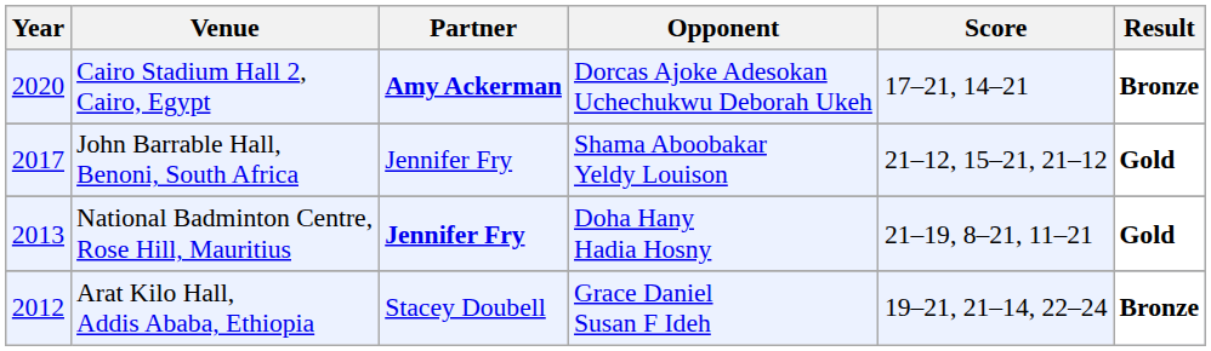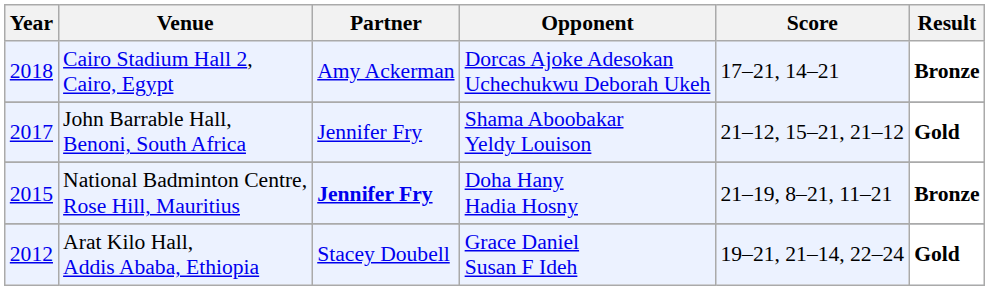Cairo Stadium Hall 2, Cairo, Egypt | Year: 2020 -> 2018
Cairo Stadium Hall 2, Cairo, Egypt | Partner: bold -> normal
National Badminton Centre, Rose Hill, Mauritius | Year: 2013 -> 2015
National Badminton Centre, Rose Hill, Mauritius | Result: Gold -> Bronze
Arat Kilo Hall, Addis Ababa, Ethiopia | Result: Bronze -> Gold
